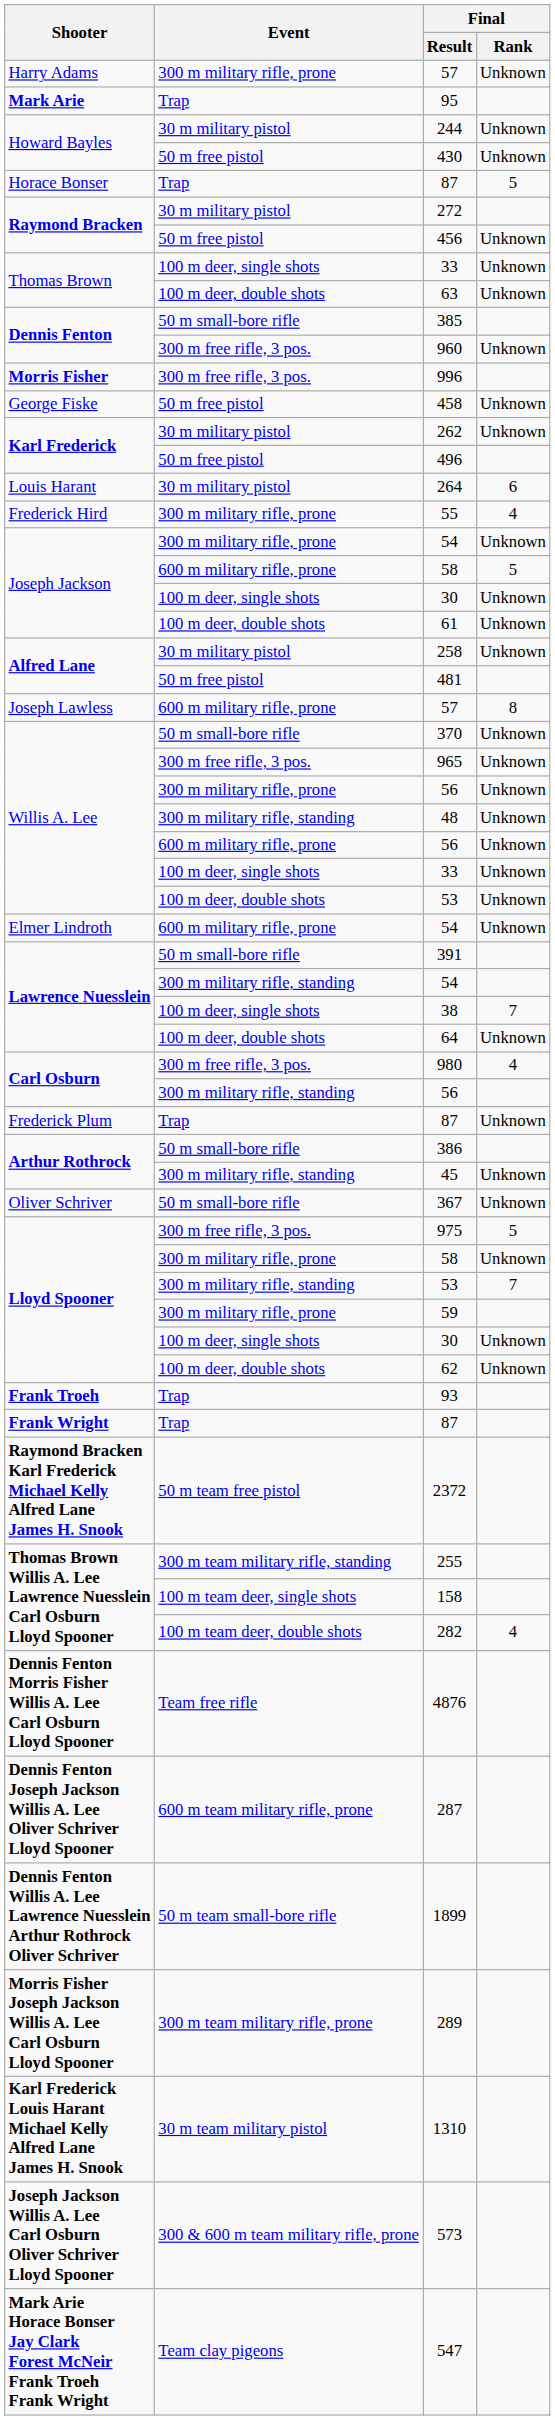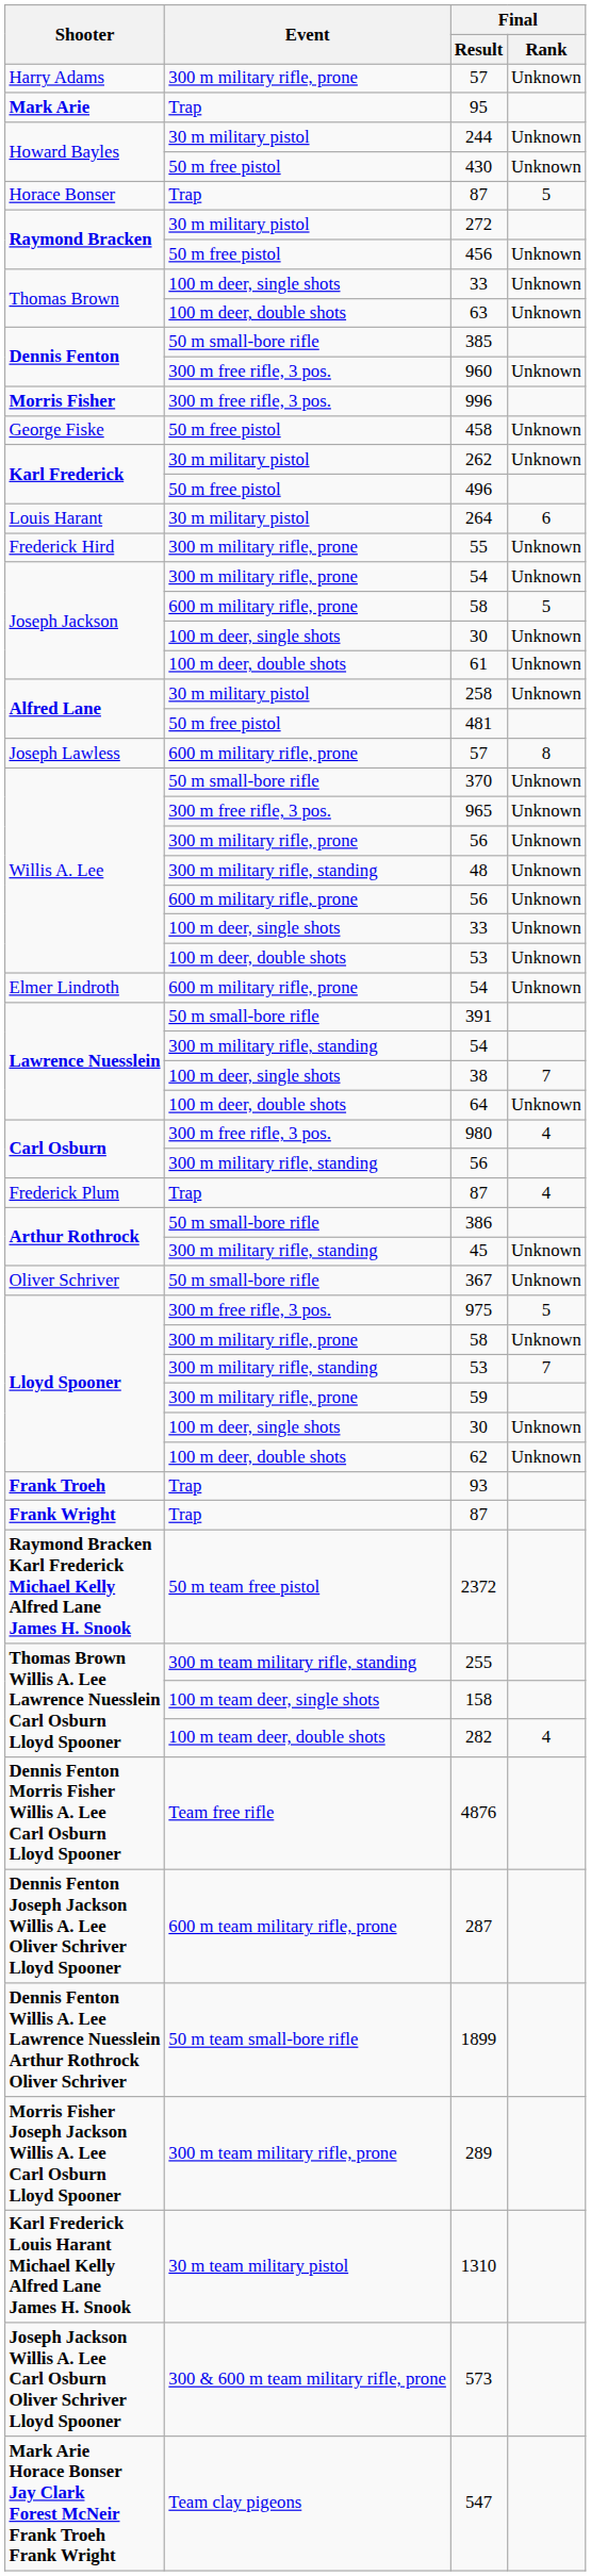55 | Final / Rank: 4 -> Unknown
Frederick Plum / 87 | Final / Rank: Unknown -> 4
